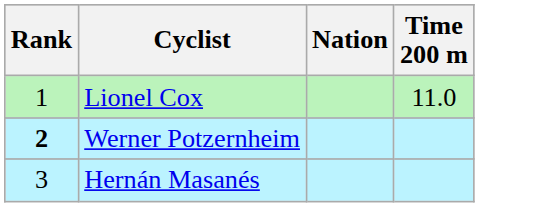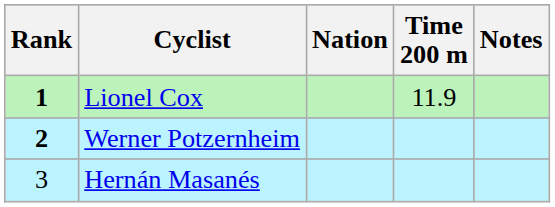+ column: Notes
Lionel Cox | Rank: normal -> bold
Lionel Cox | Time 200 m: 11.0 -> 11.9
